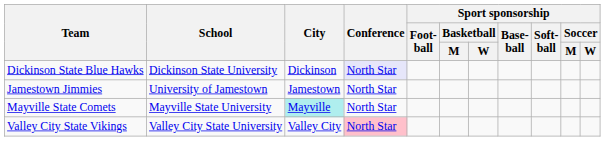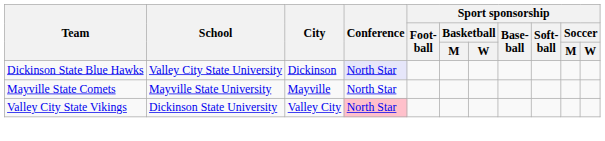Dickinson State Blue Hawks | School: Dickinson State University -> Valley City State University
- row: Jamestown Jimmies | University of Jamestown | Jamestown | North Star
Mayville State Comets | City: paleturquoise background -> no background
Valley City State Vikings | School: Valley City State University -> Dickinson State University
